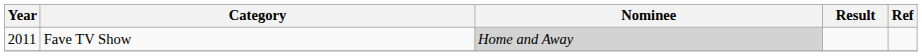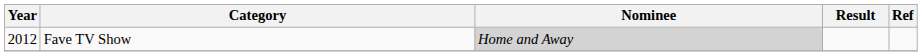Fave TV Show | Year: 2011 -> 2012
